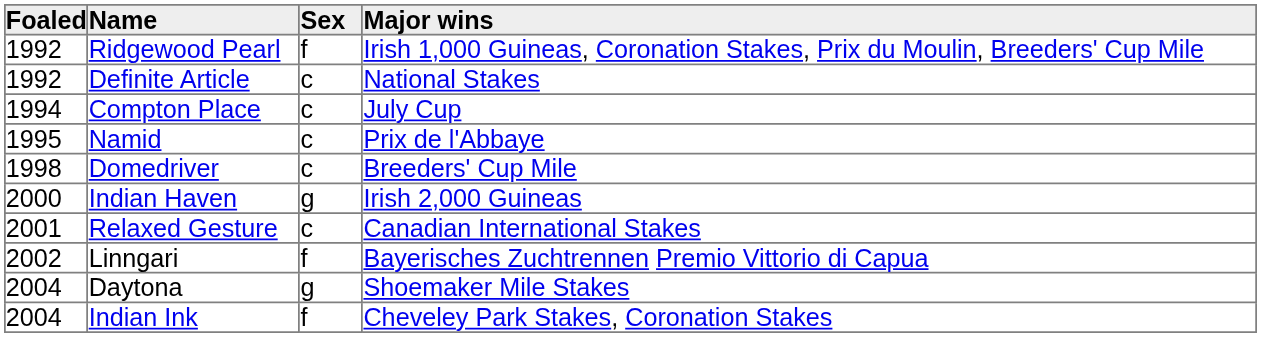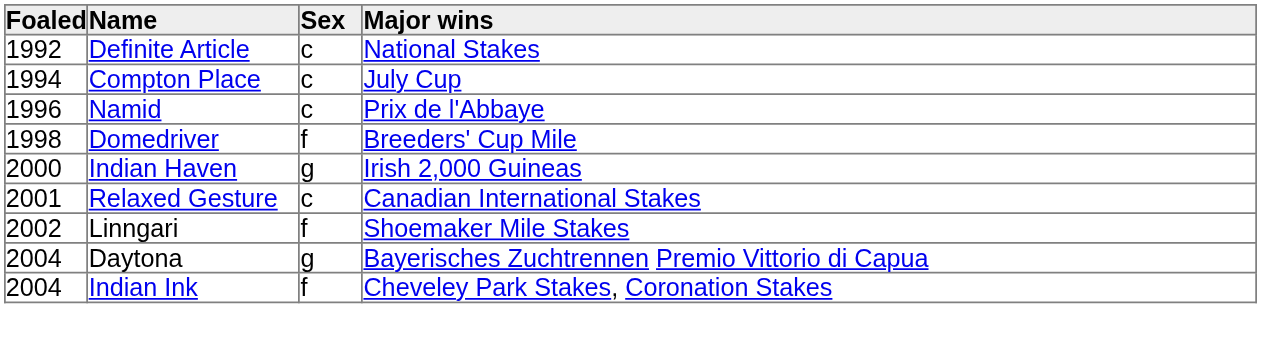- row: 1992 | Ridgewood Pearl | f | Irish 1,000 Guineas, Coronation Stakes, Prix du Moulin, Breeders' Cup Mile
Namid | Foaled: 1995 -> 1996
Domedriver | Sex: c -> f
Linngari | Major wins: Bayerisches Zuchtrennen Premio Vittorio di Capua -> Shoemaker Mile Stakes
Daytona | Major wins: Shoemaker Mile Stakes -> Bayerisches Zuchtrennen Premio Vittorio di Capua
